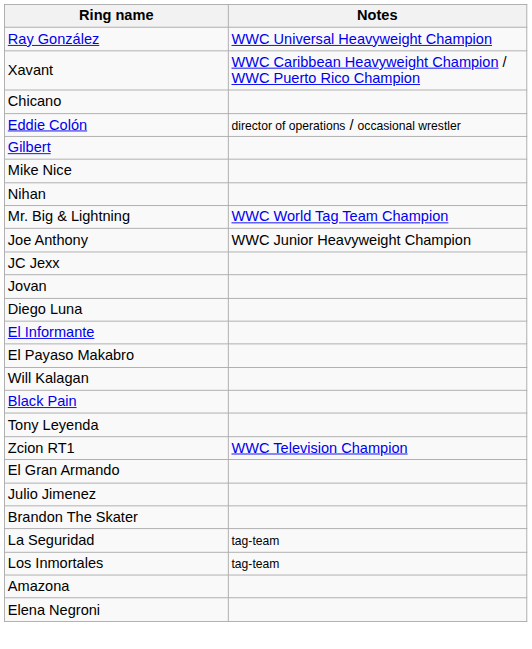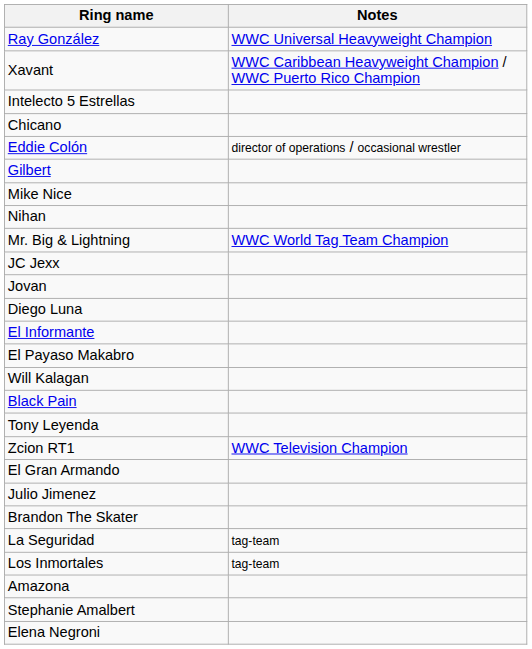+ row: Intelecto 5 Estrellas
- row: Joe Anthony | WWC Junior Heavyweight Champion
+ row: Stephanie Amalbert
